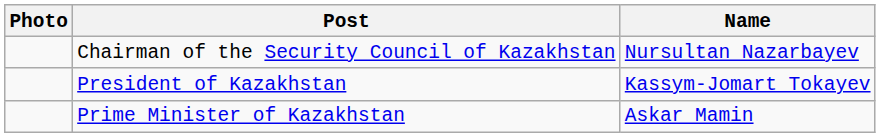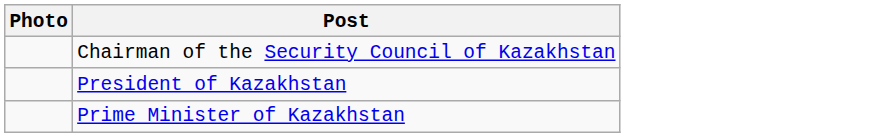- column: Name | Nursultan Nazarbayev | Kassym-Jomart Tokayev | Askar Mamin
